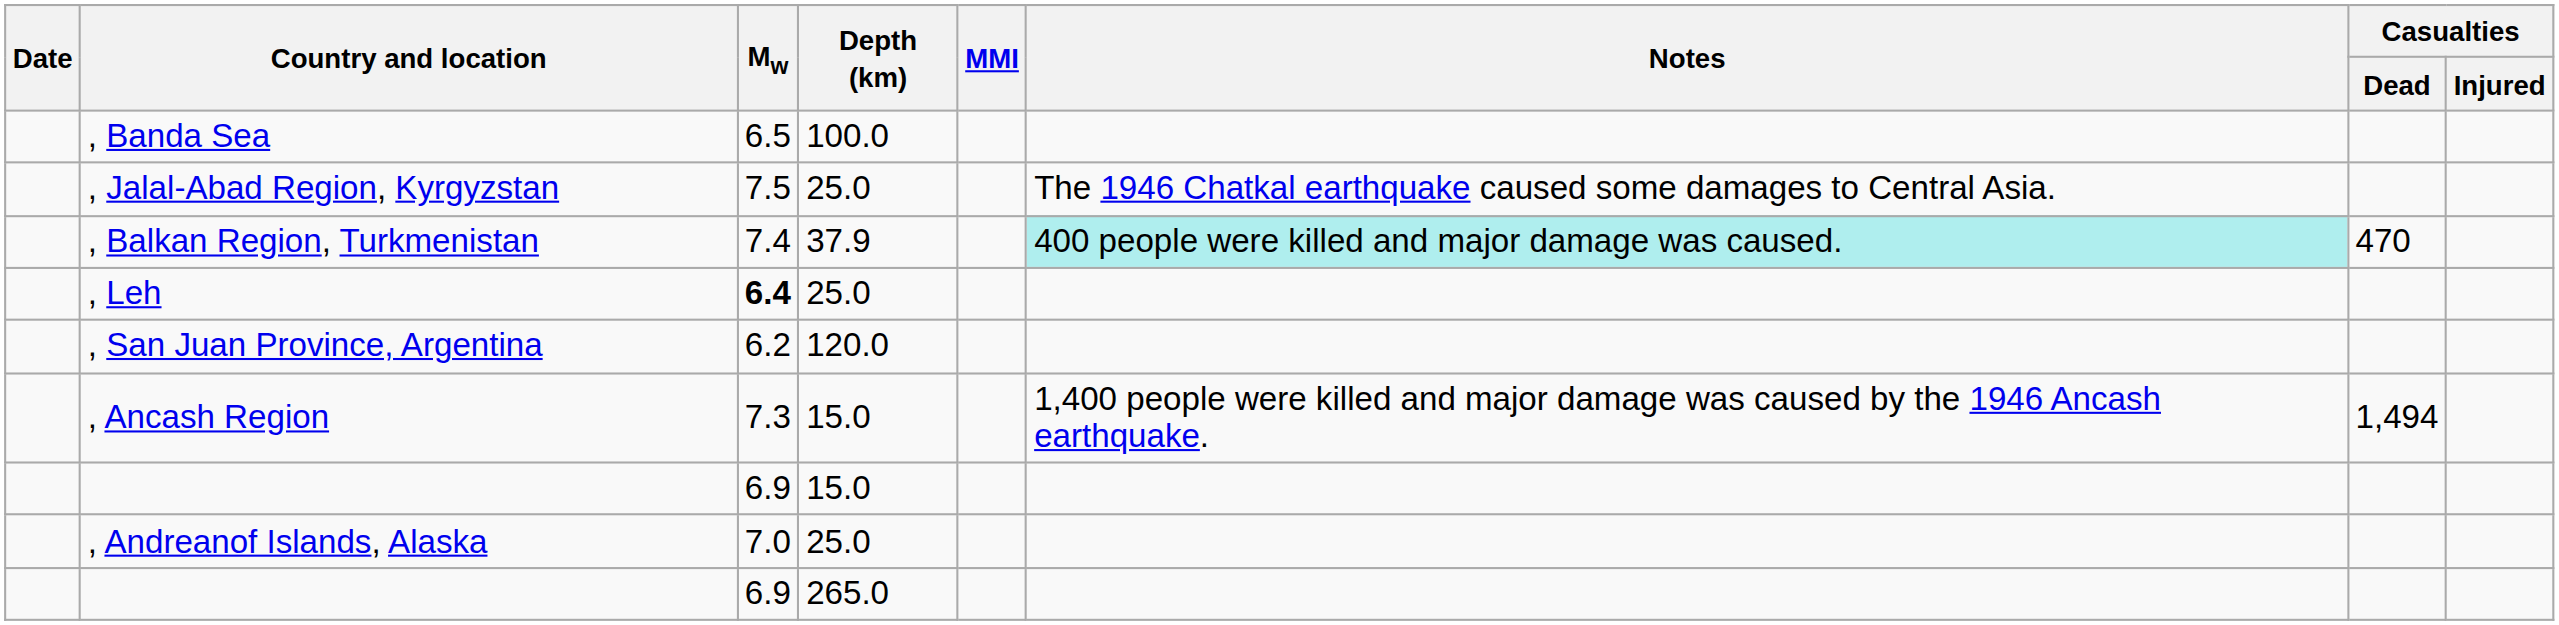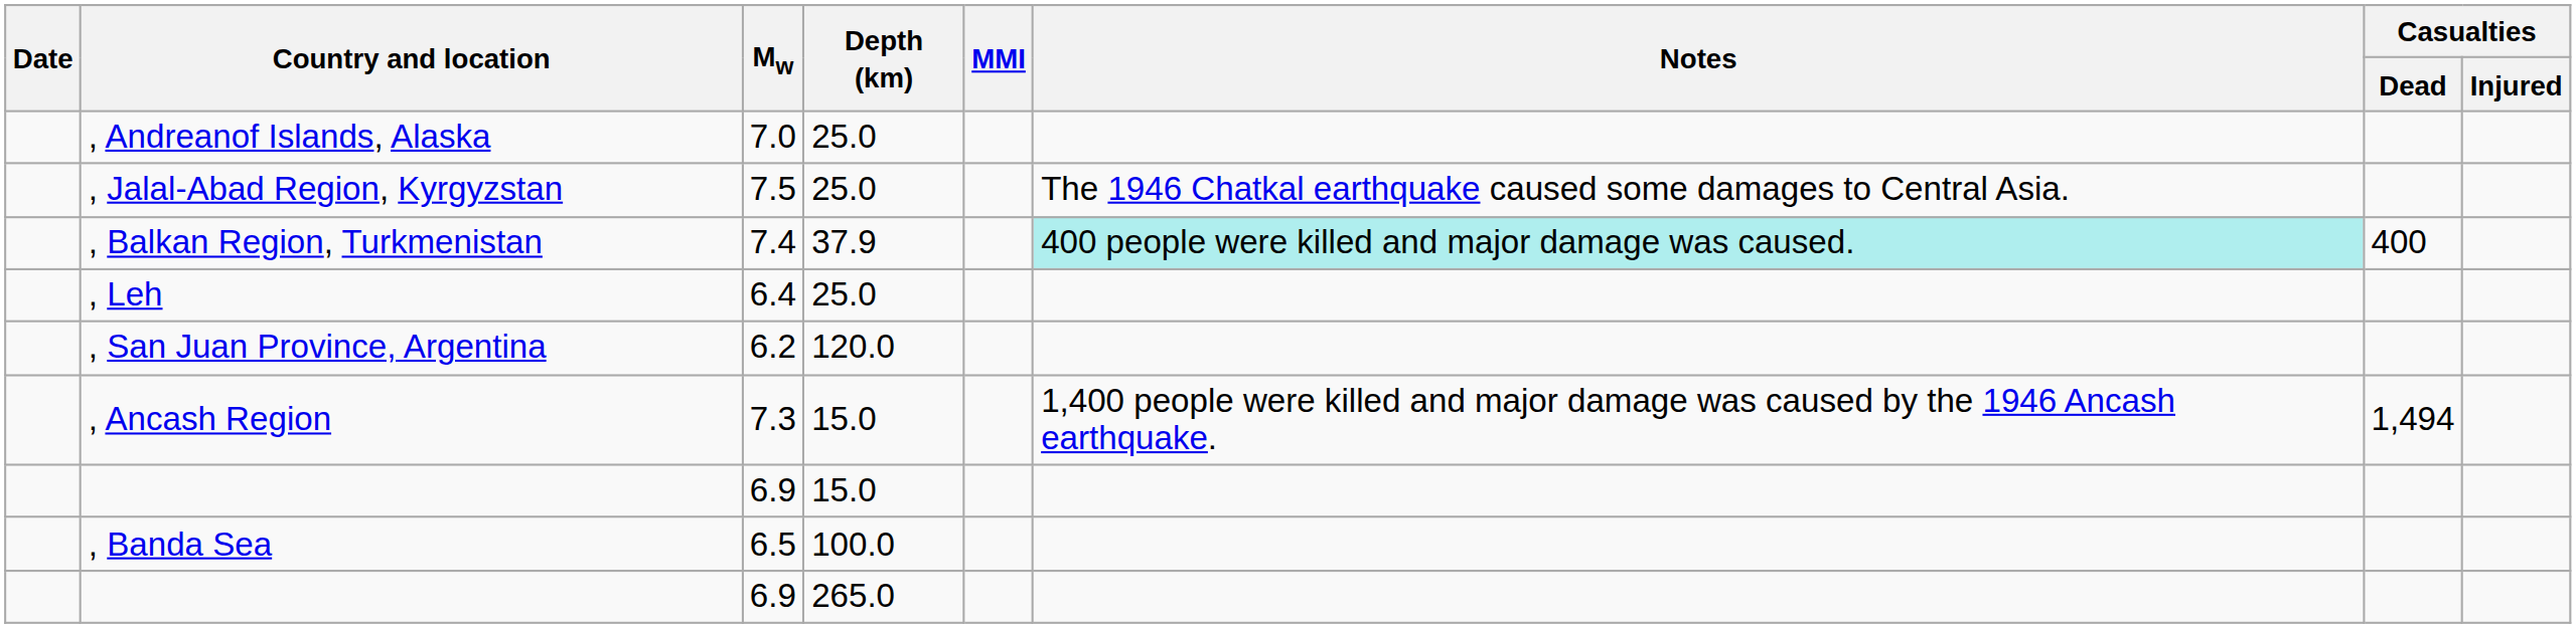rows swapped: , Andreanof Islands, Alaska <-> , Banda Sea
, Balkan Region, Turkmenistan | Casualties / Dead: 470 -> 400
, Leh | Mw: bold -> normal
